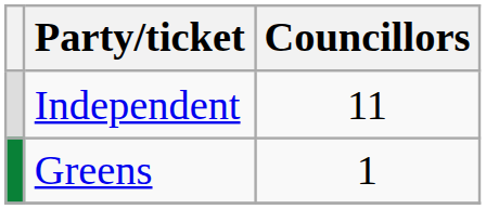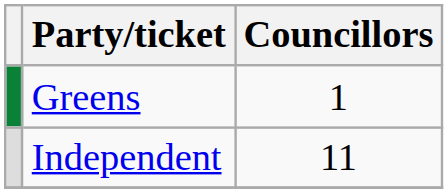rows swapped: Independent <-> Greens
